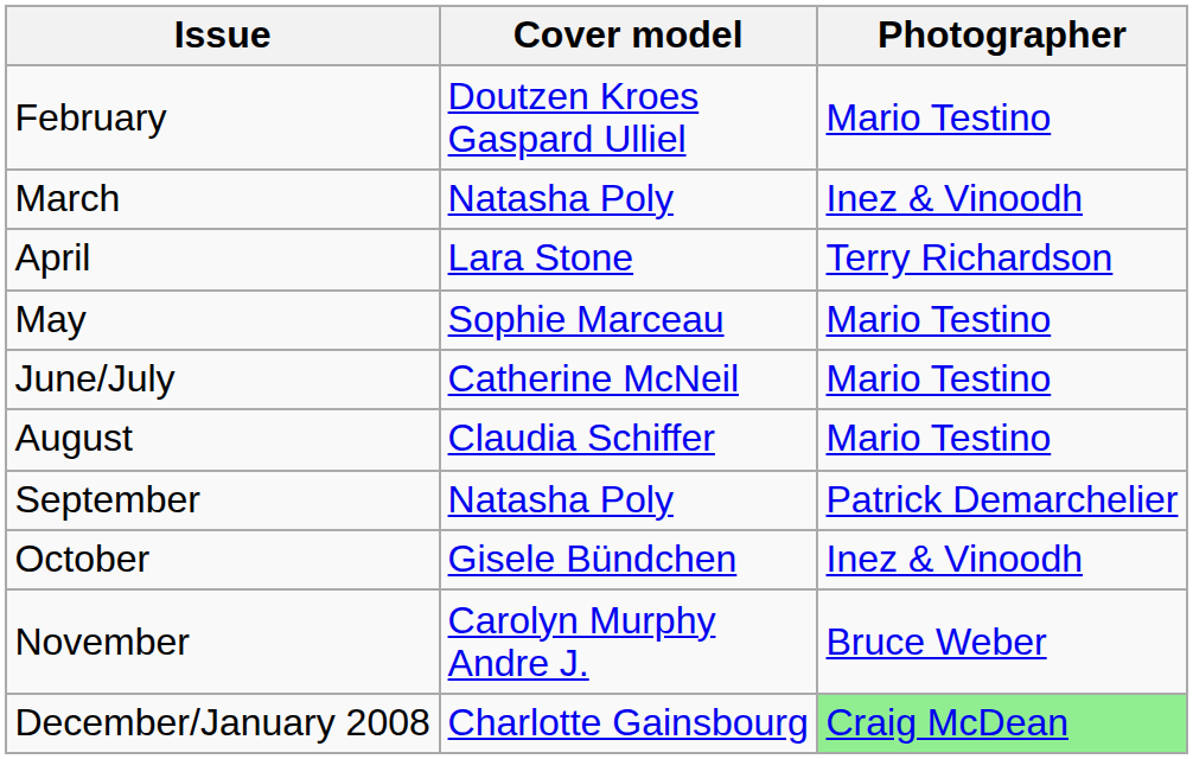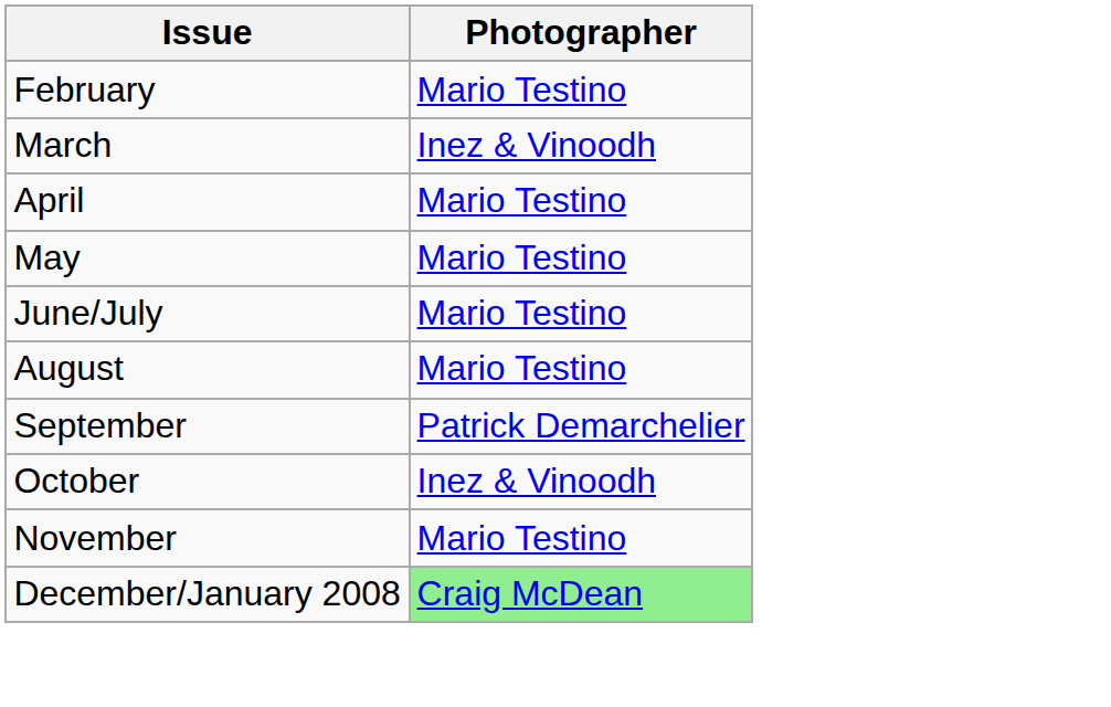- column: Cover model | Doutzen Kroes Gaspard Ulliel | Natasha Poly | Lara Stone | Sophie Marceau | Catherine McNeil | Claudia Schiffer | Natasha Poly | Gisele Bündchen | Carolyn Murphy Andre J. | Charlotte Gainsbourg
April | Photographer: Terry Richardson -> Mario Testino
November | Photographer: Bruce Weber -> Mario Testino
